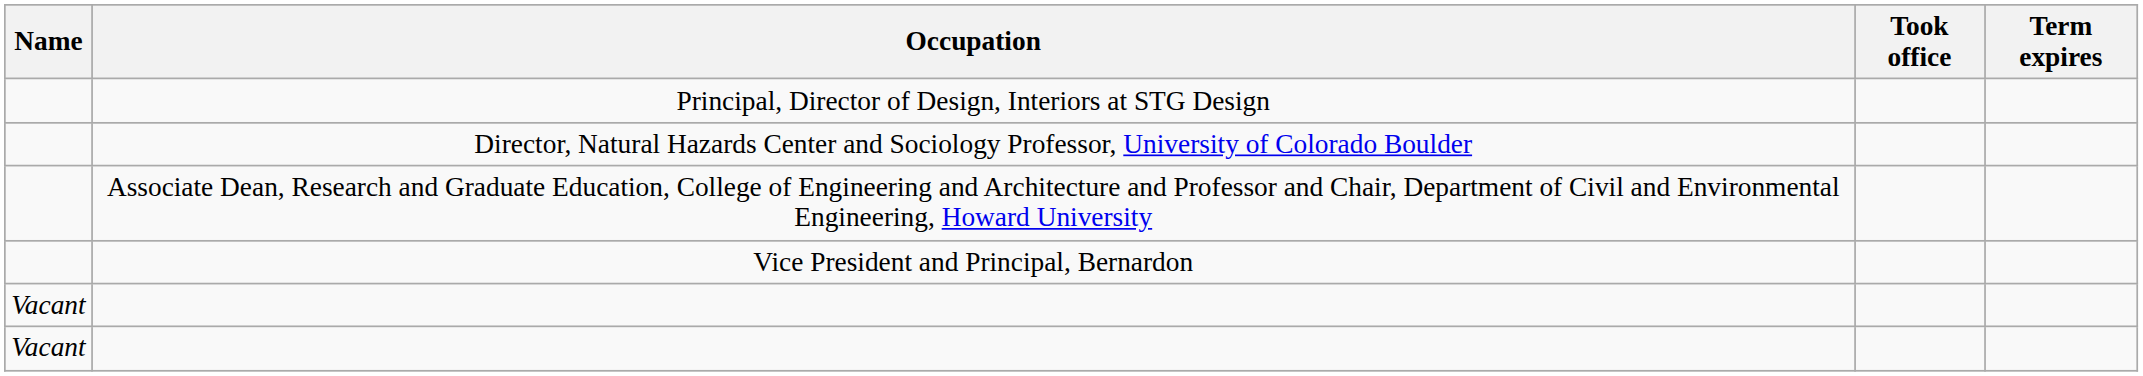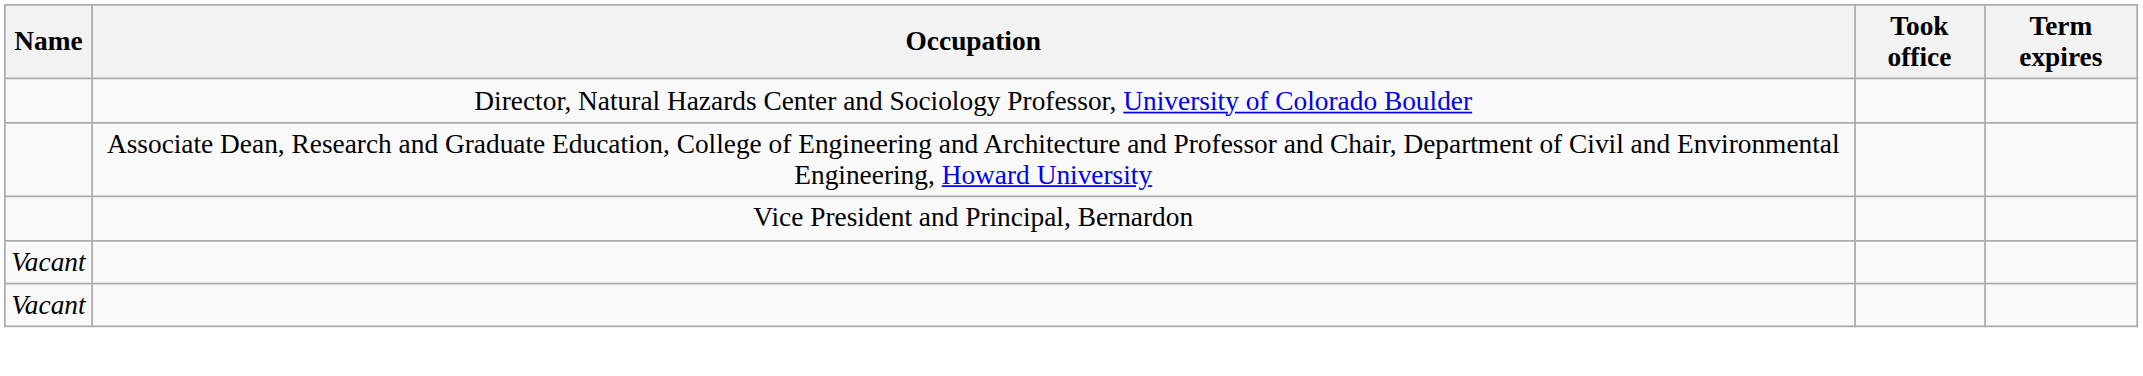- row: Principal, Director of Design, Interiors at STG Design
